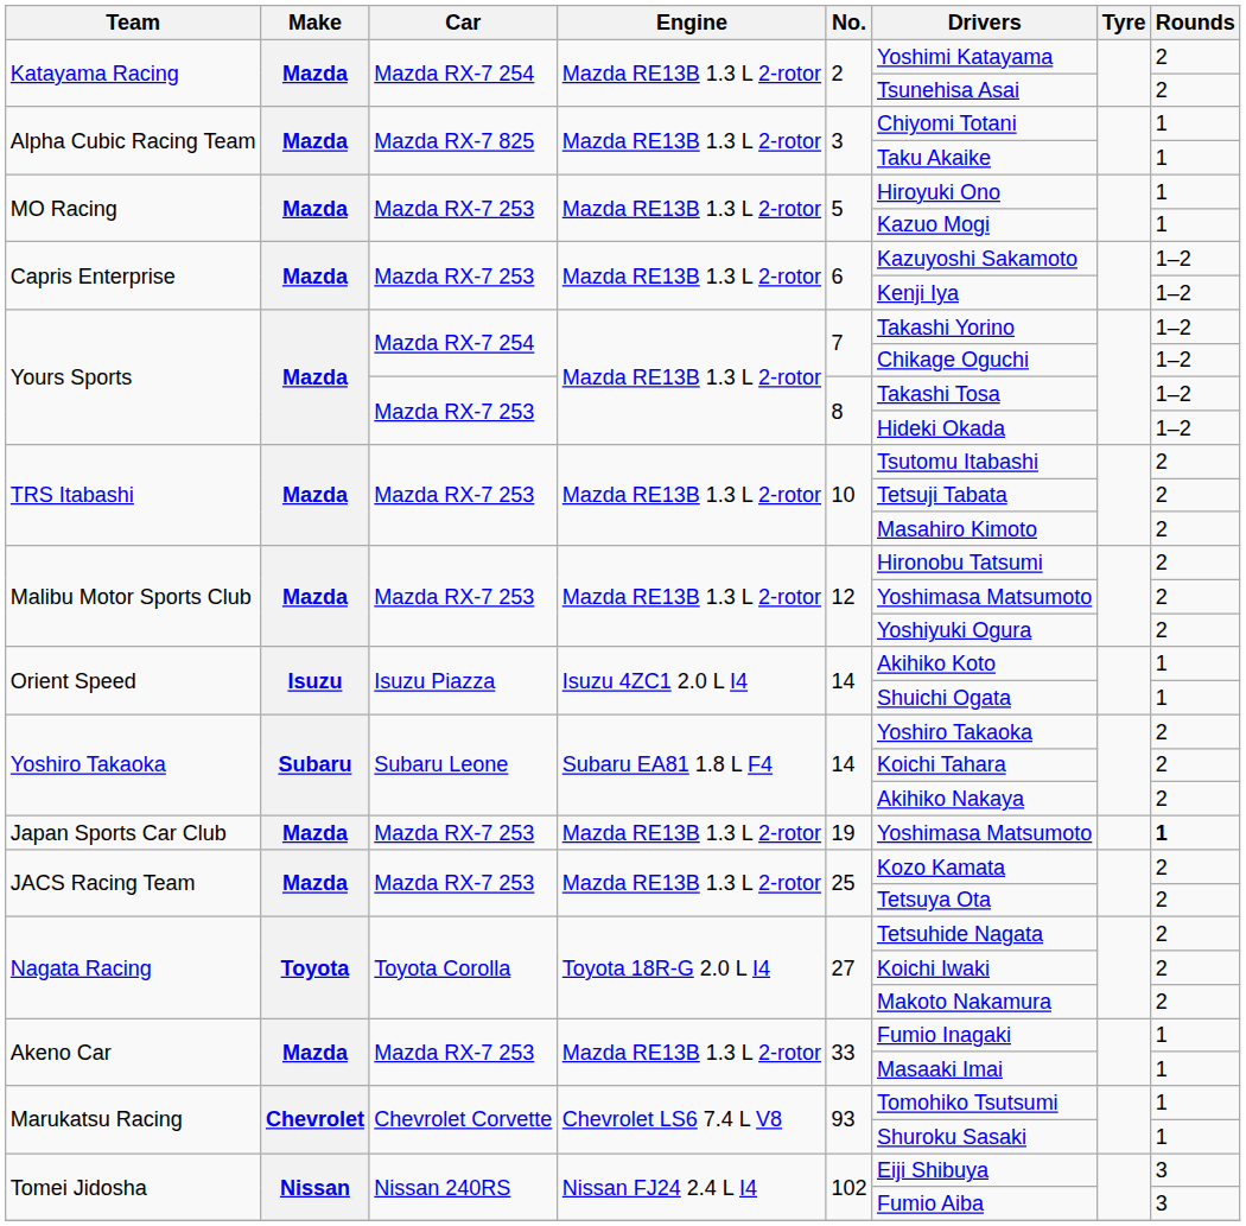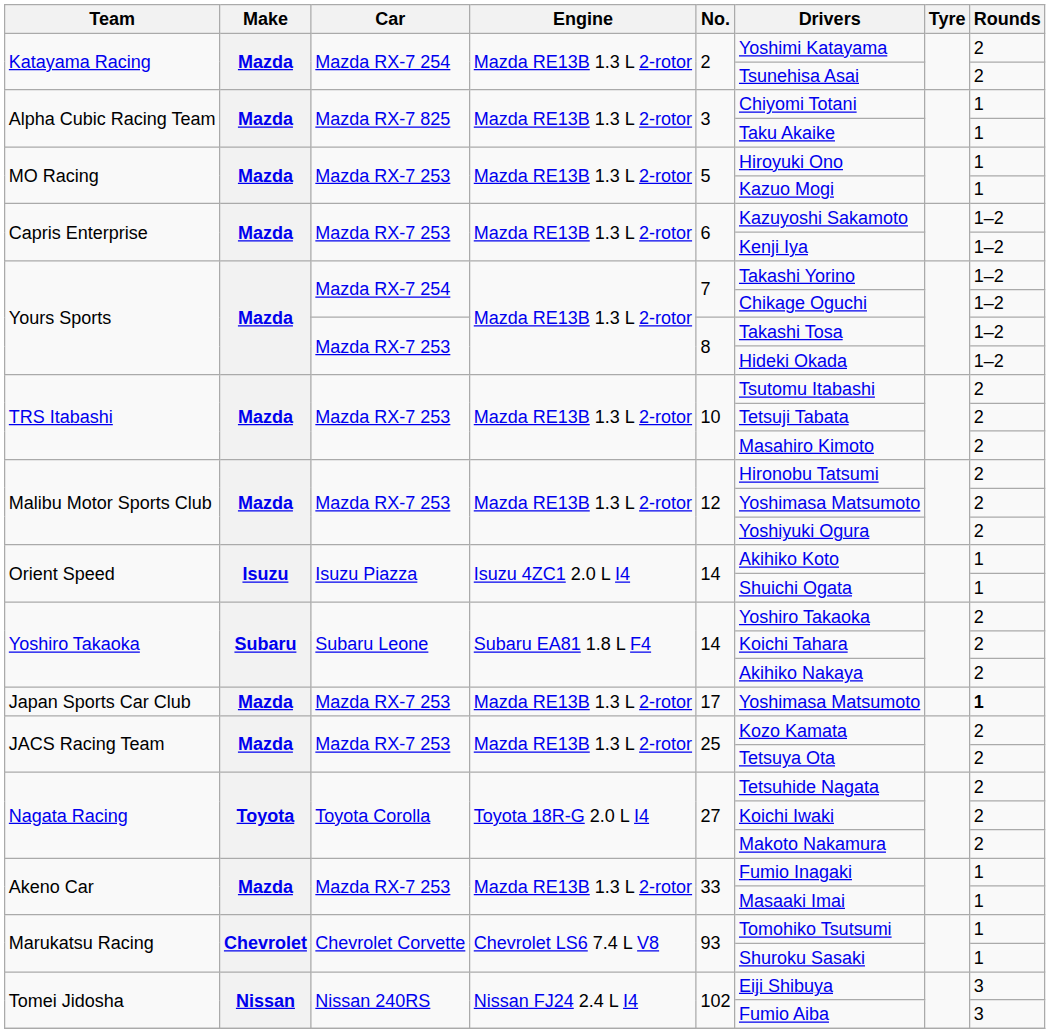Japan Sports Car Club | No.: 19 -> 17
